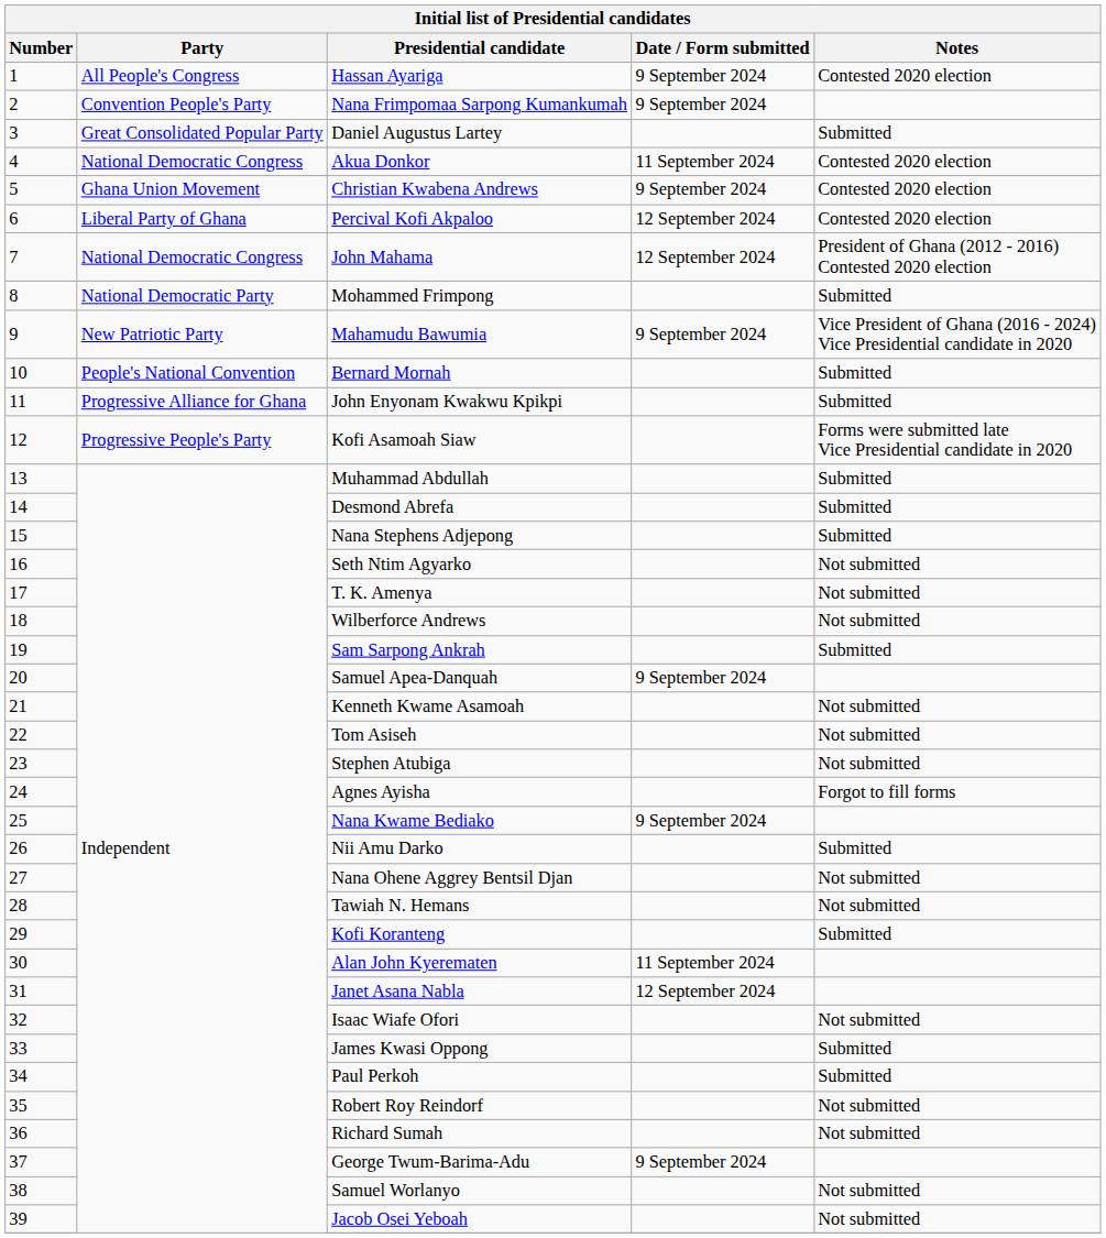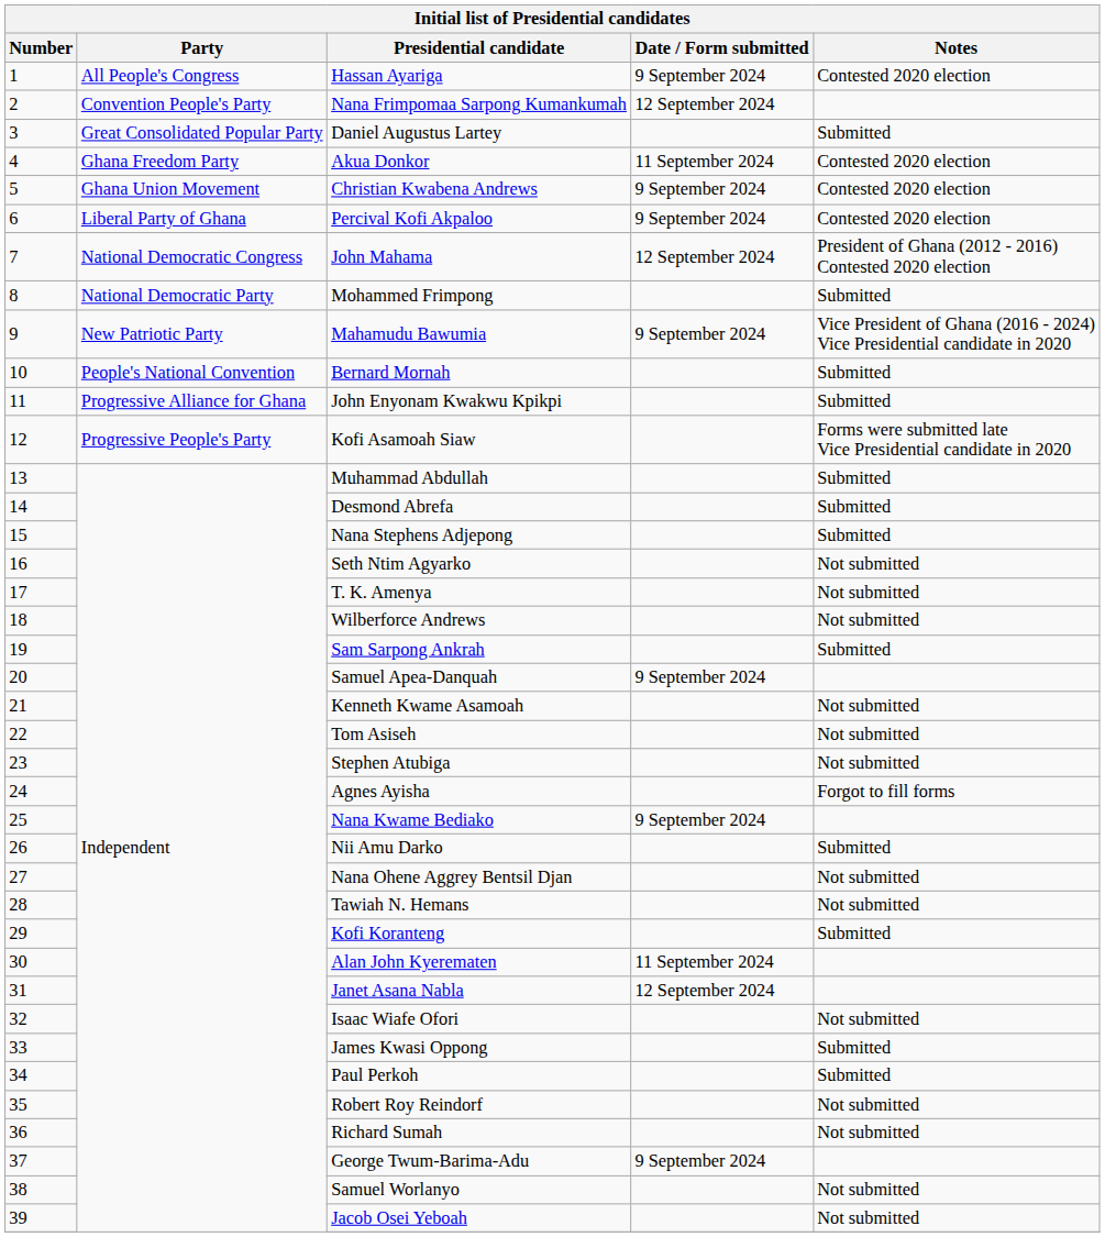Nana Frimpomaa Sarpong Kumankumah | Date / Form submitted: 9 September 2024 -> 12 September 2024
Akua Donkor | Party: National Democratic Congress -> Ghana Freedom Party
Percival Kofi Akpaloo | Date / Form submitted: 12 September 2024 -> 9 September 2024
